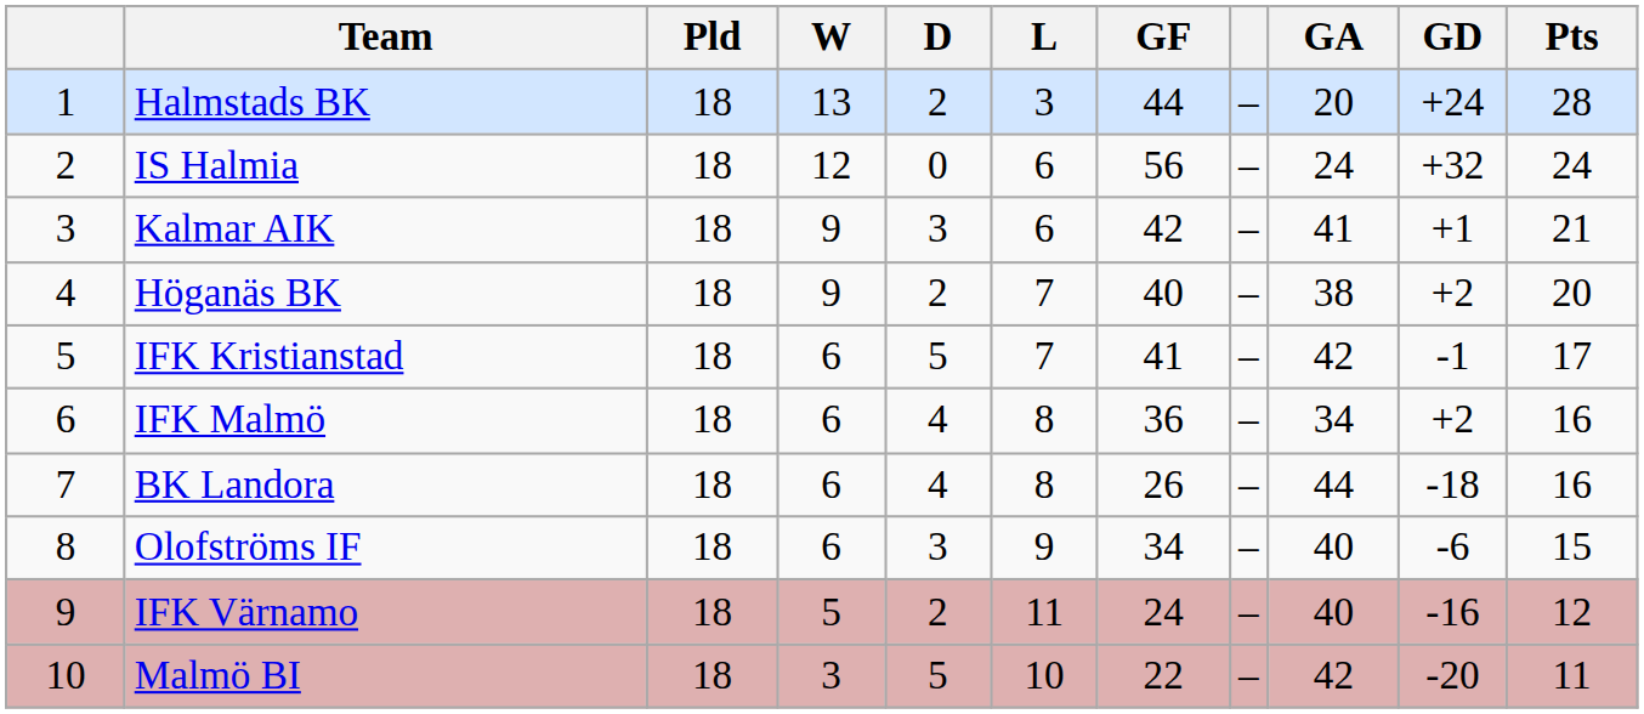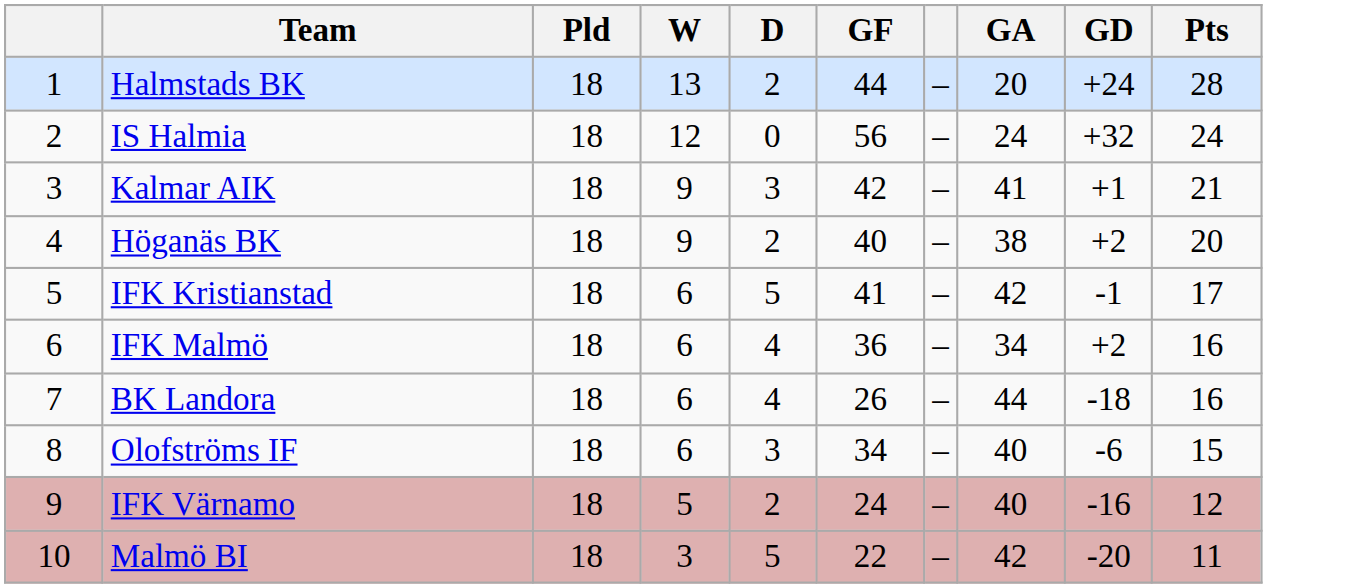- column: L | 3 | 6 | 6 | 7 | 7 | 8 | 8 | 9 | 11 | 10
